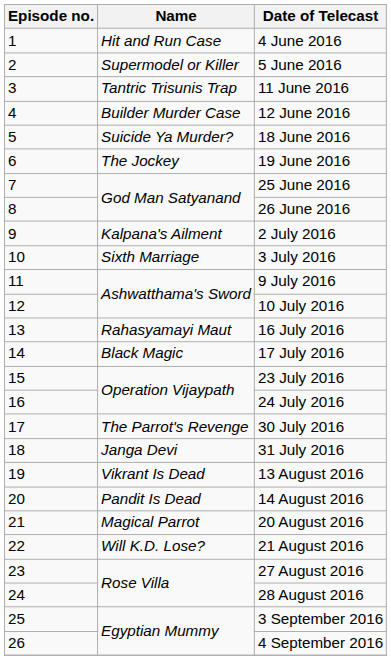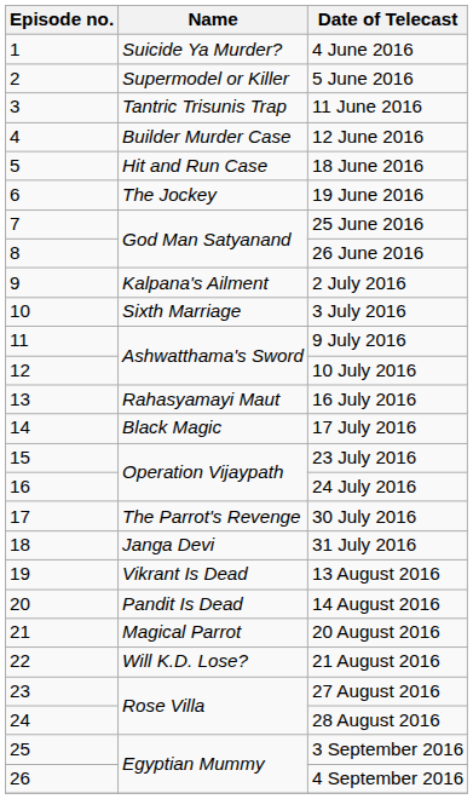4 June 2016 | Name: Hit and Run Case -> Suicide Ya Murder?
18 June 2016 | Name: Suicide Ya Murder? -> Hit and Run Case
